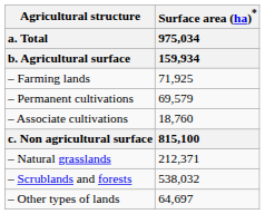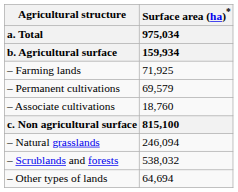– Natural grasslands | Surface area (ha)* / 975,034 / 159,934: 212,371 -> 246,094
– Other types of lands | Surface area (ha)* / 975,034 / 159,934: 64,697 -> 64,694
